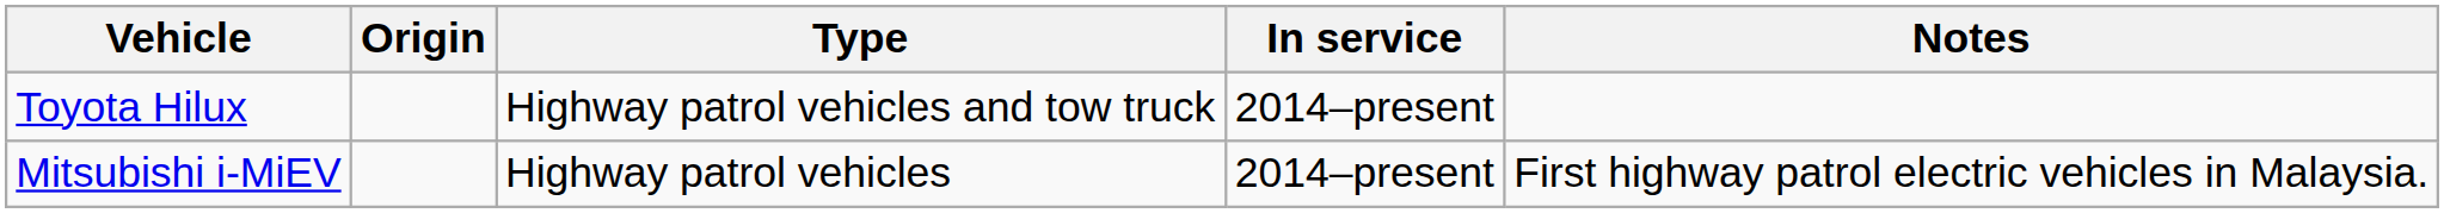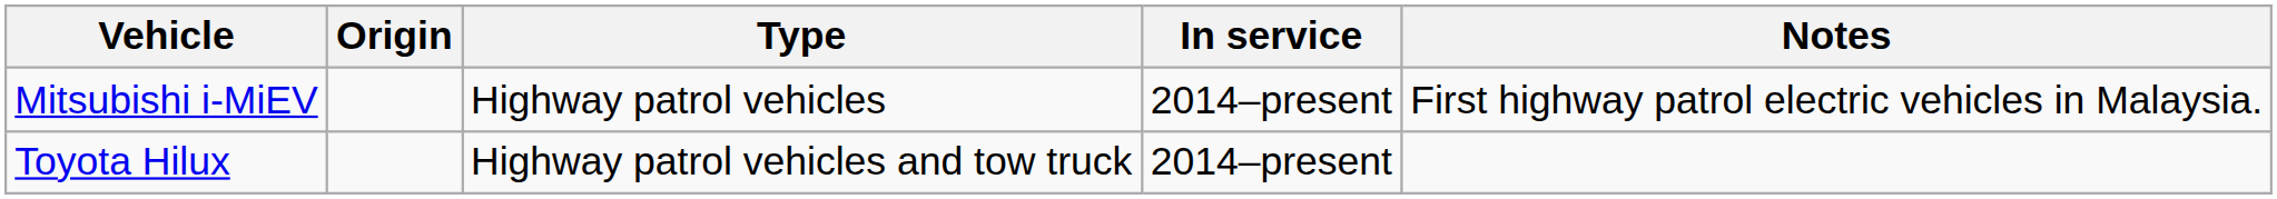rows swapped: Mitsubishi i-MiEV <-> Toyota Hilux
